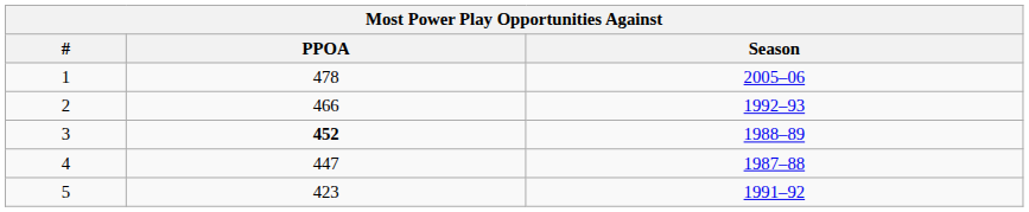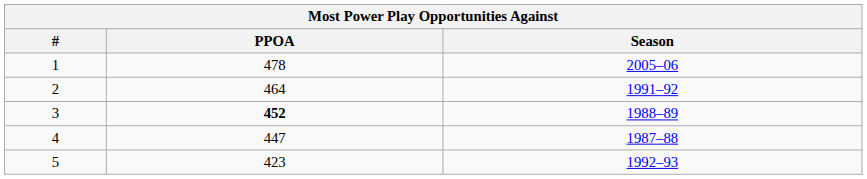2 | PPOA: 466 -> 464
2 | Season: 1992–93 -> 1991–92
5 | Season: 1991–92 -> 1992–93
